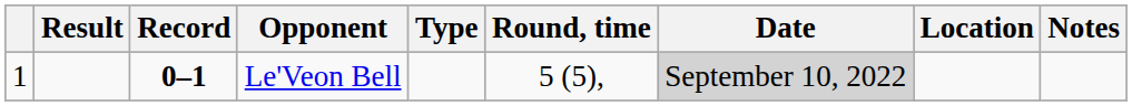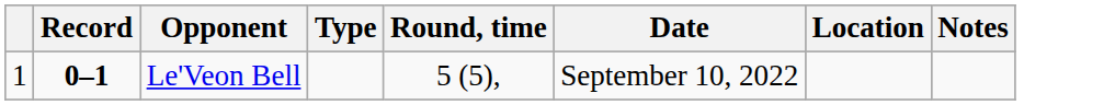- column: Result
Le'Veon Bell | Date: lightgrey background -> no background
